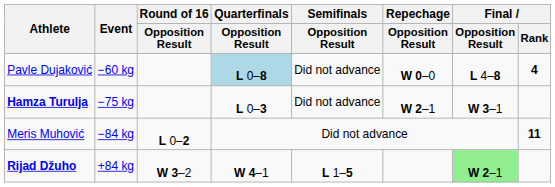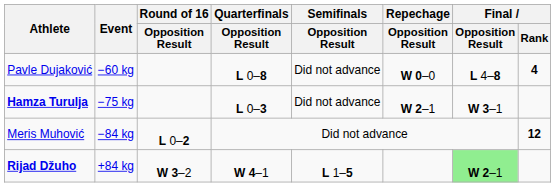Pavle Dujaković | Quarterfinals / Opposition Result: lightblue background -> no background
Meris Muhović | Final / Rank: 11 -> 12
